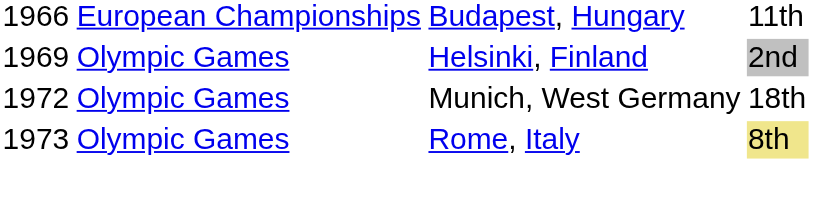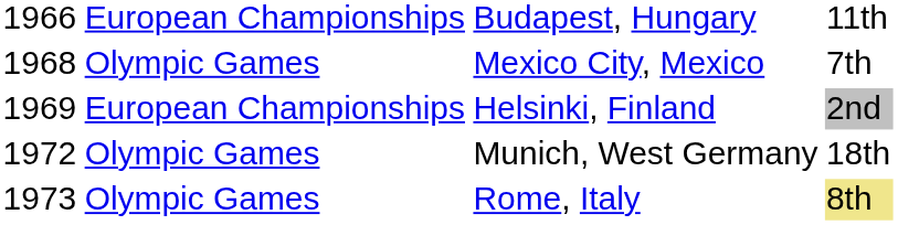+ row: 1968 | Olympic Games | Mexico City, Mexico | 7th
Helsinki, Finland | column 2: Olympic Games -> European Championships
